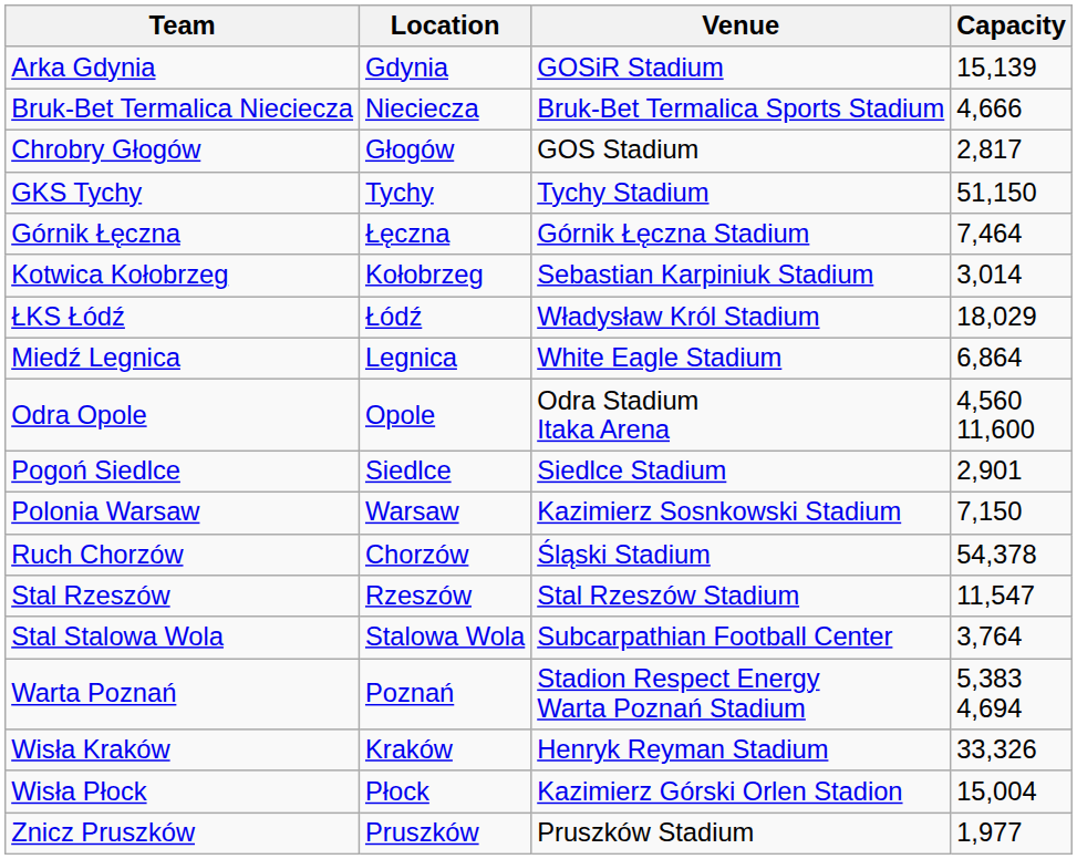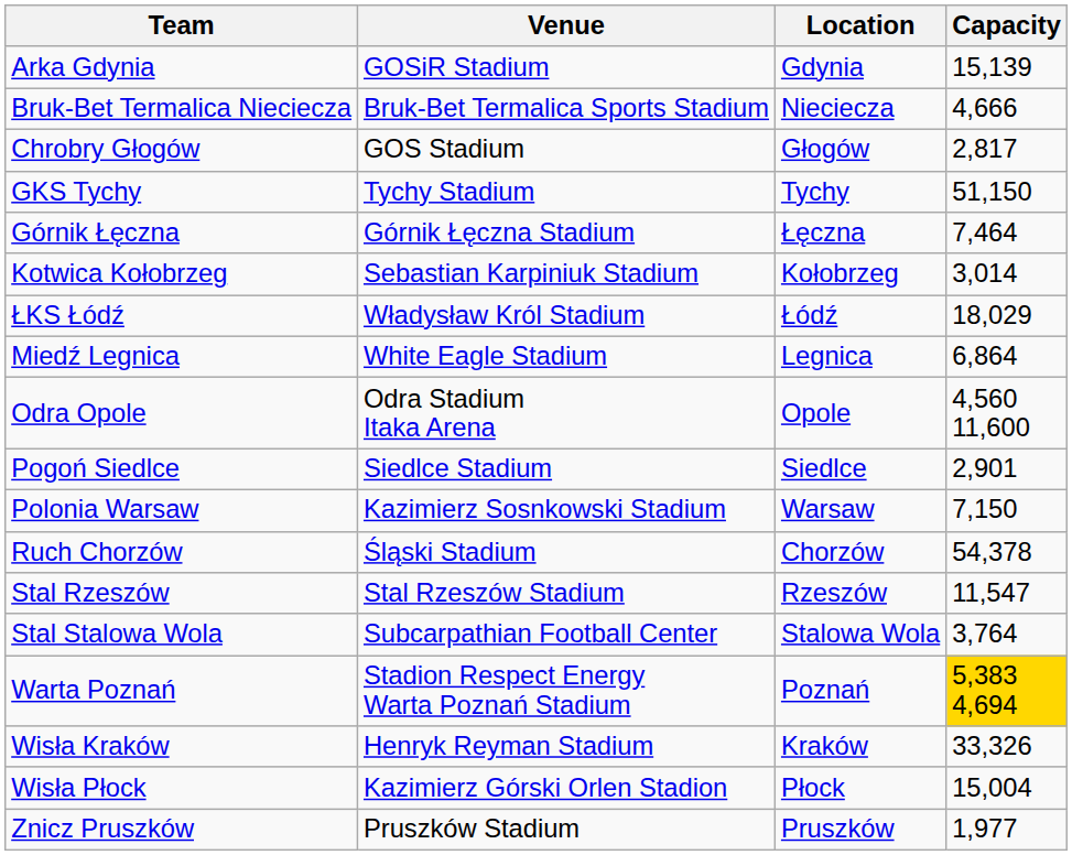columns swapped: Location <-> Venue
Warta Poznań | Capacity: no background -> gold background
